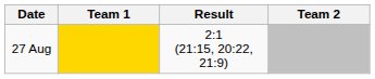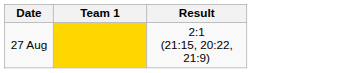- column: Team 2
